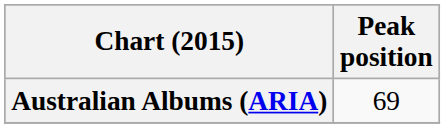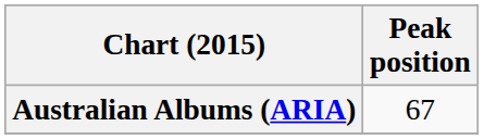Australian Albums (ARIA) | Peak position: 69 -> 67
